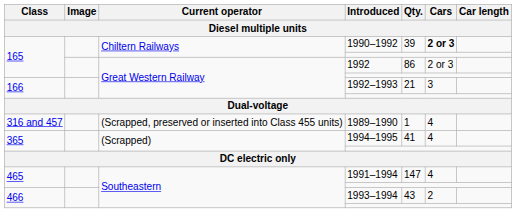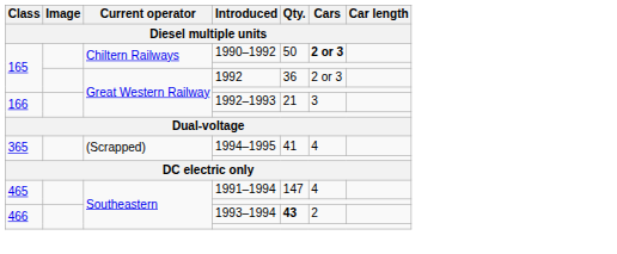1990–1992 | Qty.: 39 -> 50
1992 | Qty.: 86 -> 36
- row: 316 and 457 | (Scrapped, preserved or inserted into Class 455 units) | 1989–1990 | 1 | 4
1993–1994 | Qty.: normal -> bold
